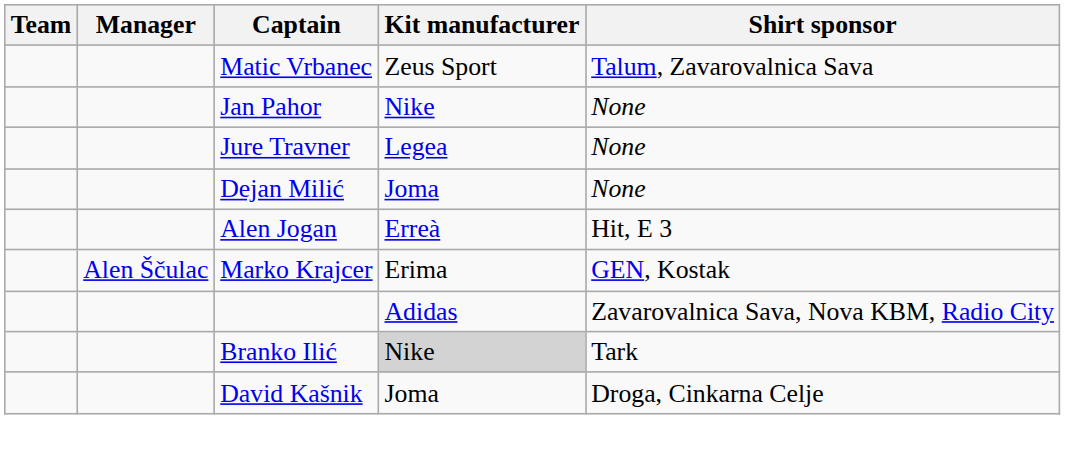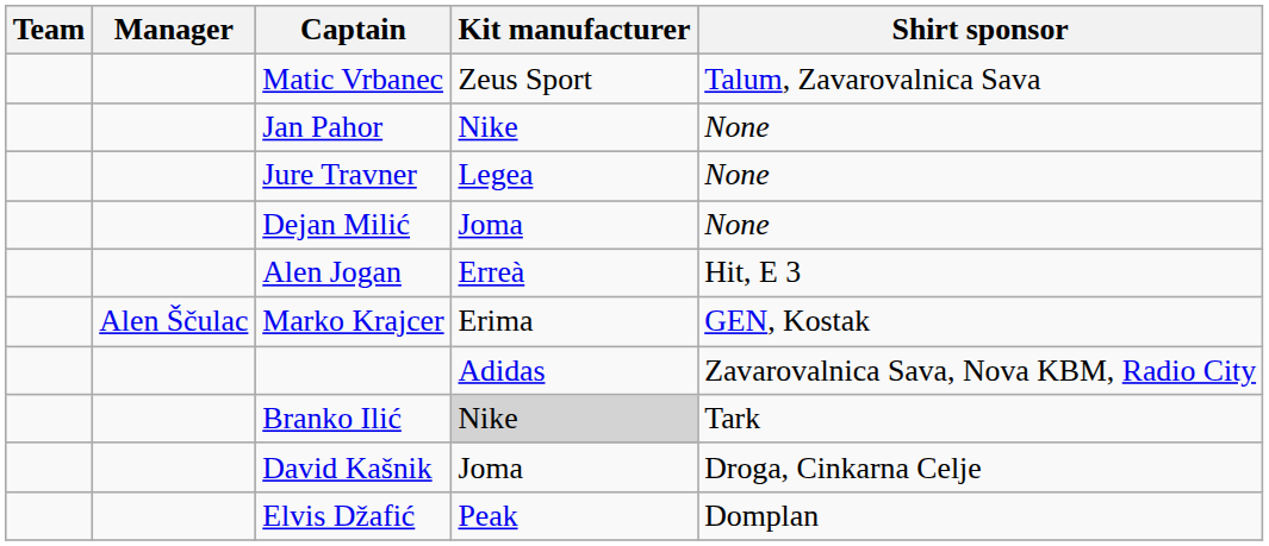+ row: Elvis Džafić | Peak | Domplan
